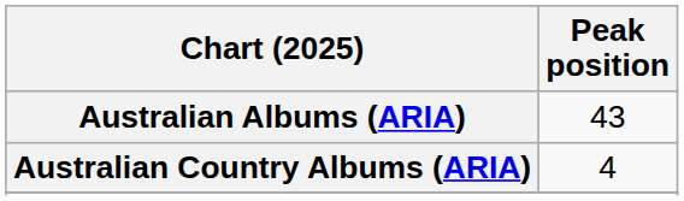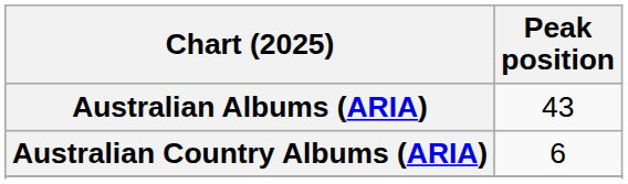Australian Country Albums (ARIA) | Peak position: 4 -> 6
